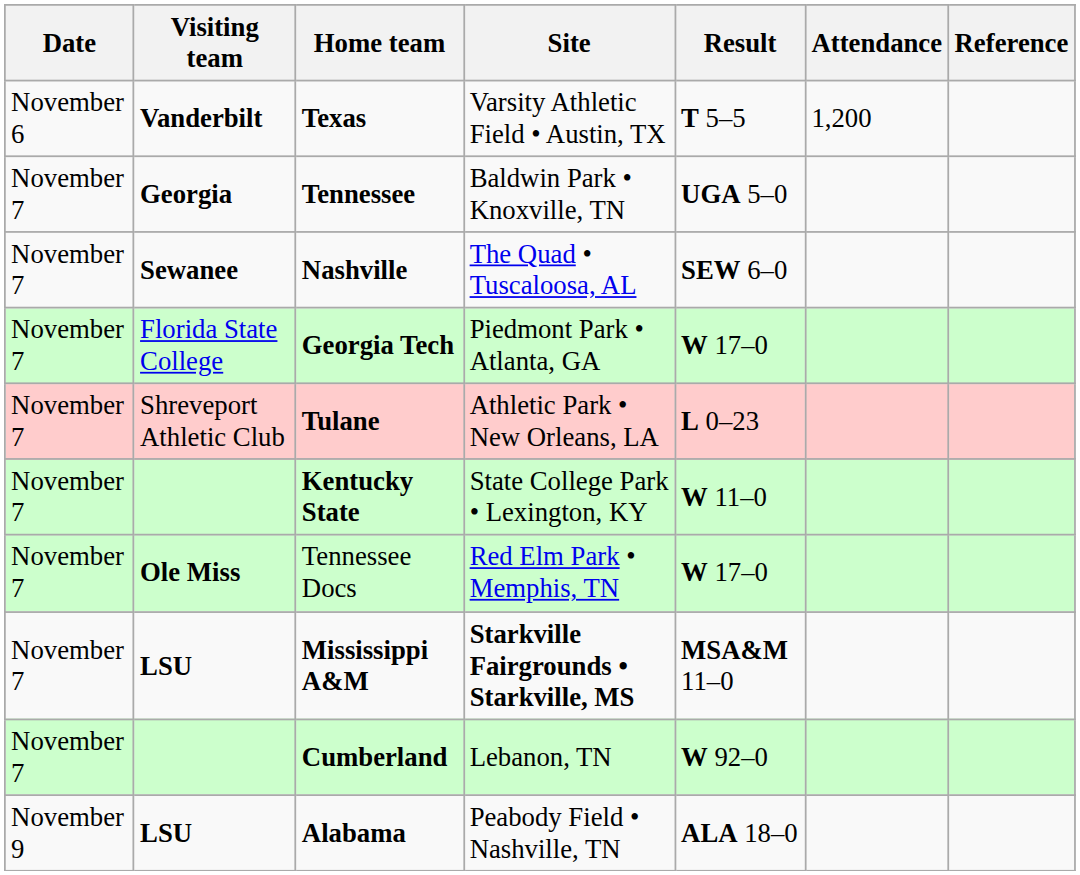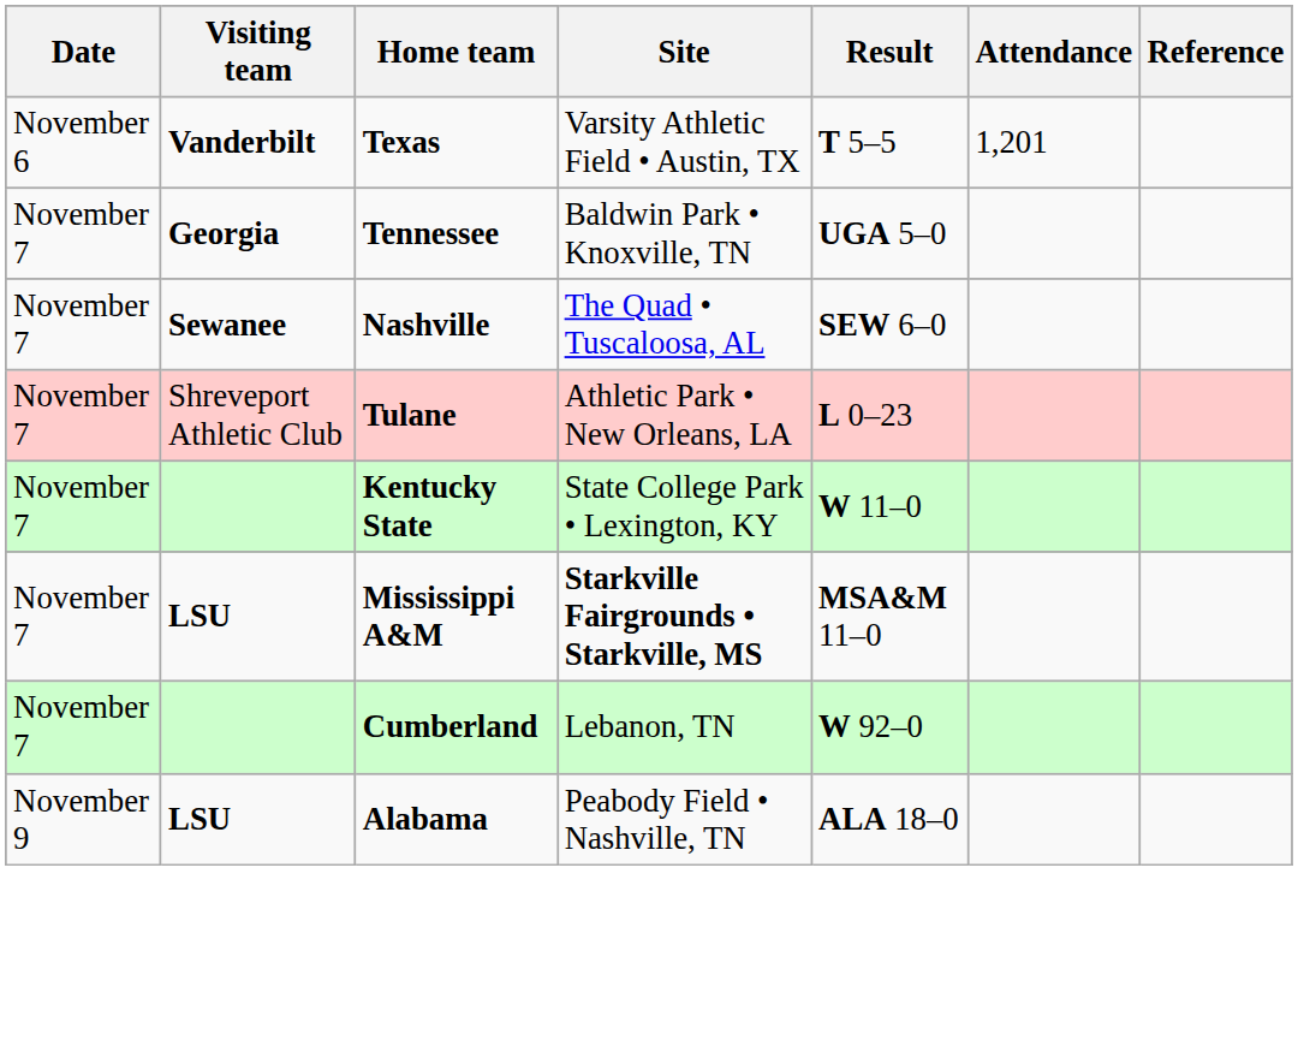Texas | Attendance: 1,200 -> 1,201
- row: November 7 | Florida State College | Georgia Tech | Piedmont Park • Atlanta, GA | W 17–0
- row: November 7 | Ole Miss | Tennessee Docs | Red Elm Park • Memphis, TN | W 17–0
